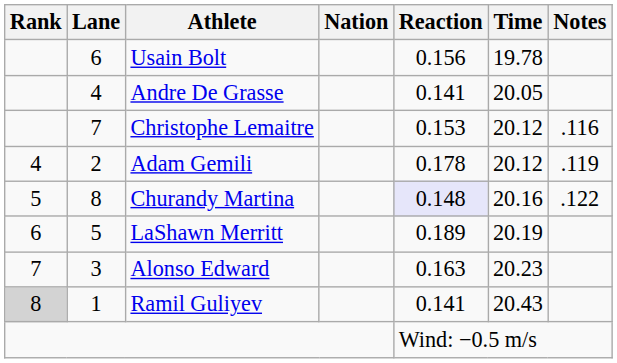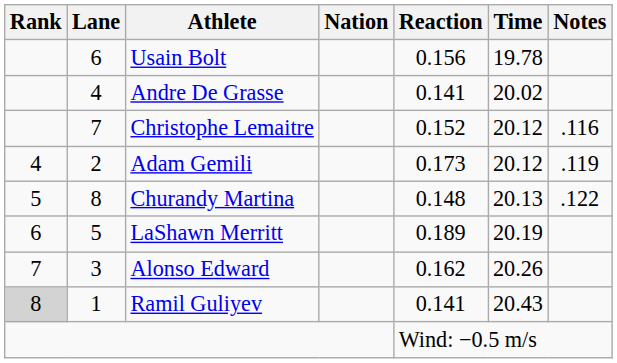Andre De Grasse | Time: 20.05 -> 20.02
Christophe Lemaitre | Reaction: 0.153 -> 0.152
Adam Gemili | Reaction: 0.178 -> 0.173
Churandy Martina | Reaction: lavender background -> no background
Churandy Martina | Time: 20.16 -> 20.13
Alonso Edward | Reaction: 0.163 -> 0.162
Alonso Edward | Time: 20.23 -> 20.26
